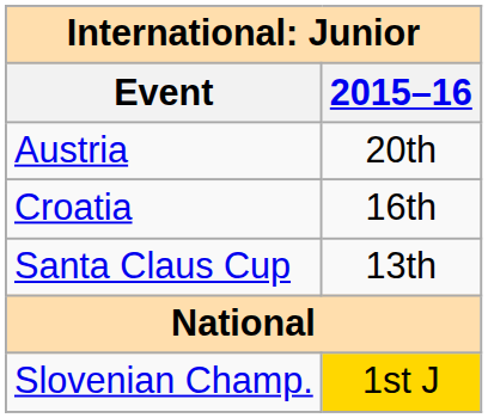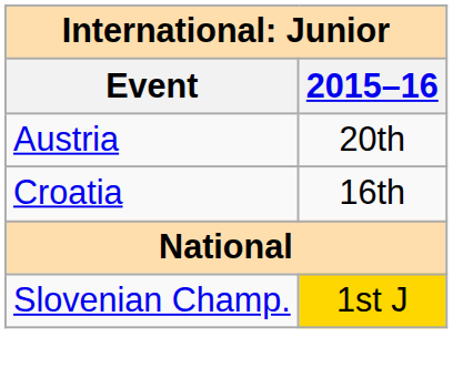- row: Santa Claus Cup | 13th
